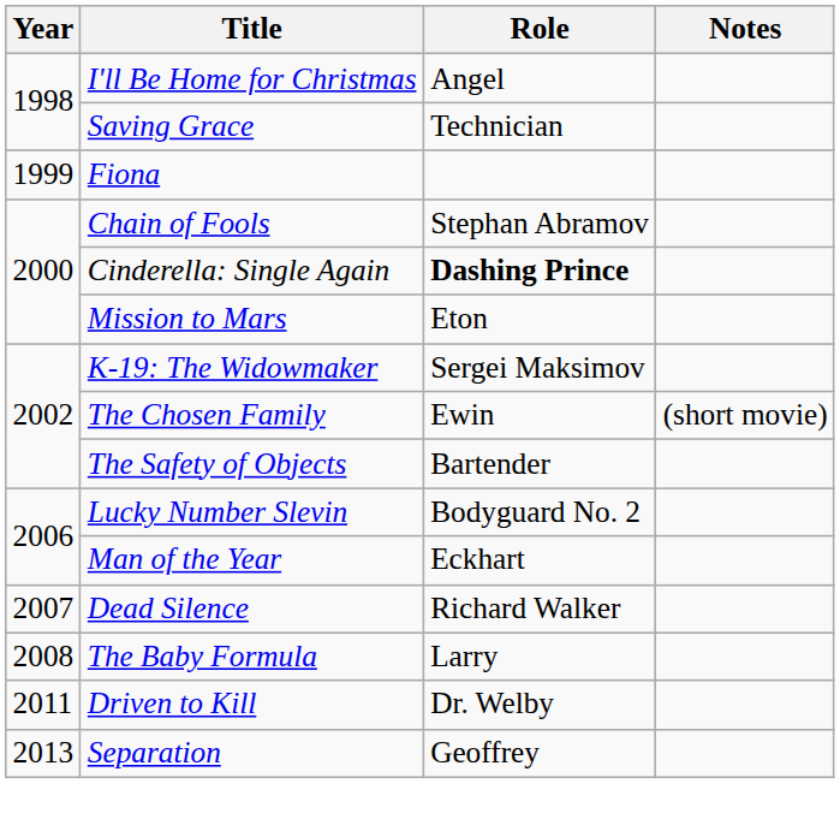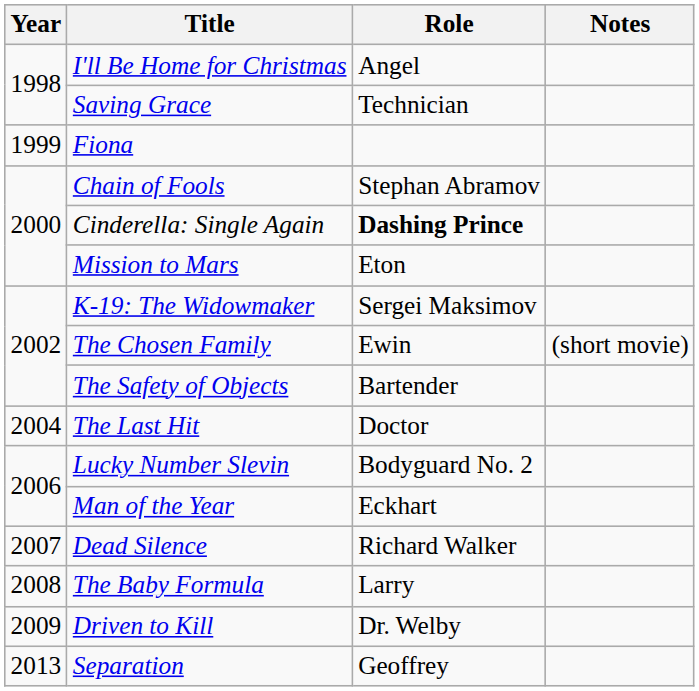+ row: 2004 | The Last Hit | Doctor
Driven to Kill | Year: 2011 -> 2009
